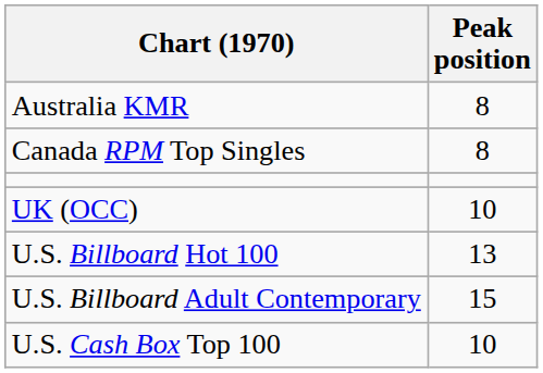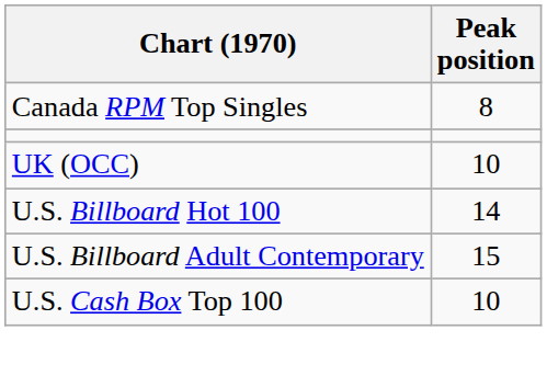- row: Australia KMR | 8
U.S. Billboard Hot 100 | Peak position: 13 -> 14
